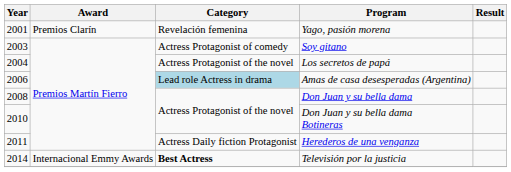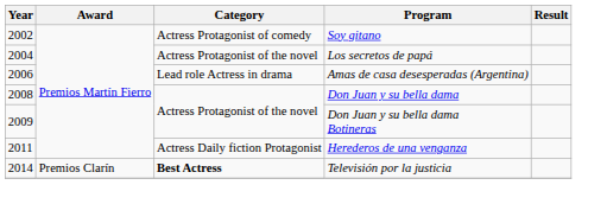- row: 2001 | Premios Clarín | Revelación femenina | Yago, pasión morena
Soy gitano | Year: 2003 -> 2002
Amas de casa desesperadas (Argentina) | Category: lightblue background -> no background
Don Juan y su bella dama Botineras | Year: 2010 -> 2009
Televisión por la justicia | Award: Internacional Emmy Awards -> Premios Clarín
